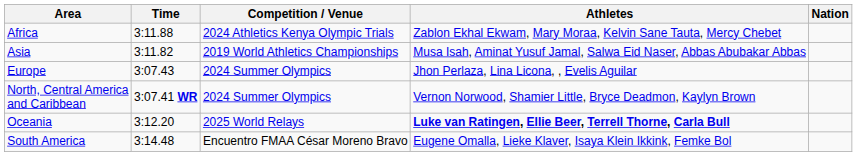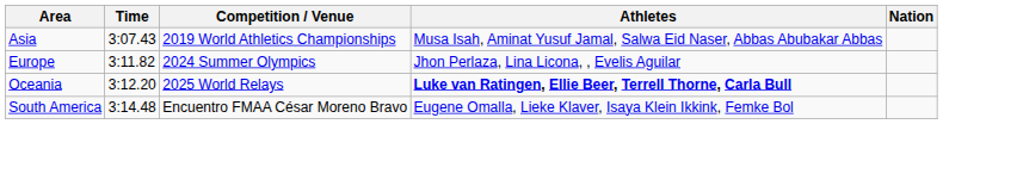- row: Africa | 3:11.88 | 2024 Athletics Kenya Olympic Trials | Zablon Ekhal Ekwam, Mary Moraa, Kelvin Sane Tauta, Mercy Chebet
Asia | Time: 3:11.82 -> 3:07.43
Europe | Time: 3:07.43 -> 3:11.82
- row: North, Central America and Caribbean | 3:07.41 WR | 2024 Summer Olympics | Vernon Norwood, Shamier Little, Bryce Deadmon, Kaylyn Brown
